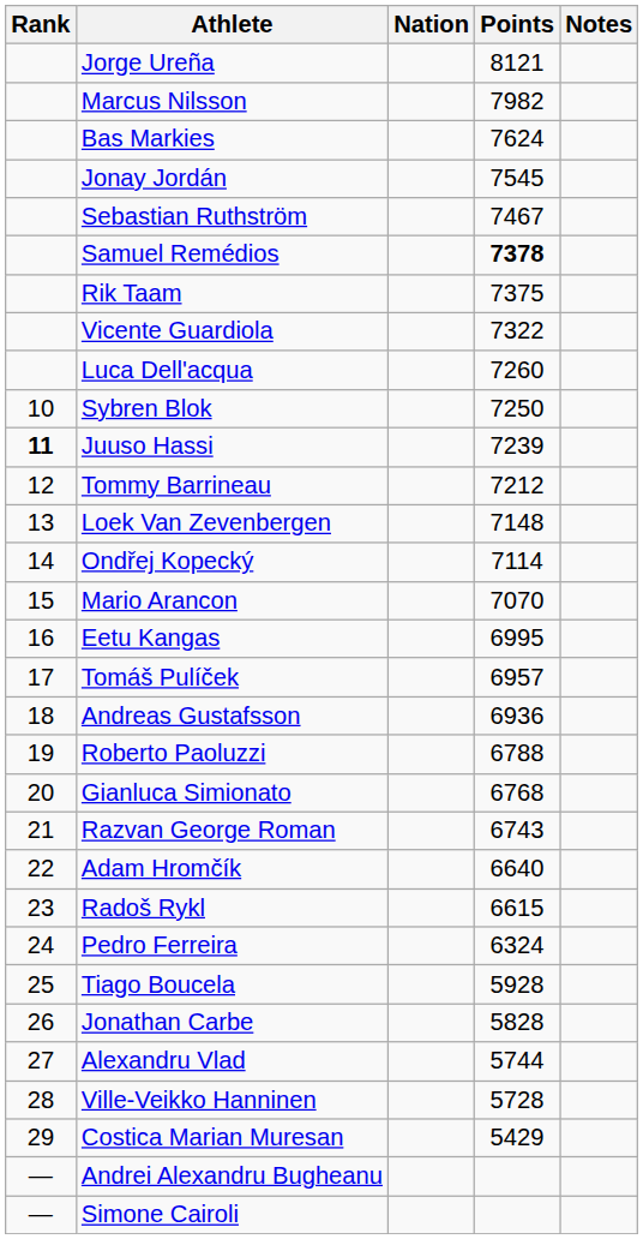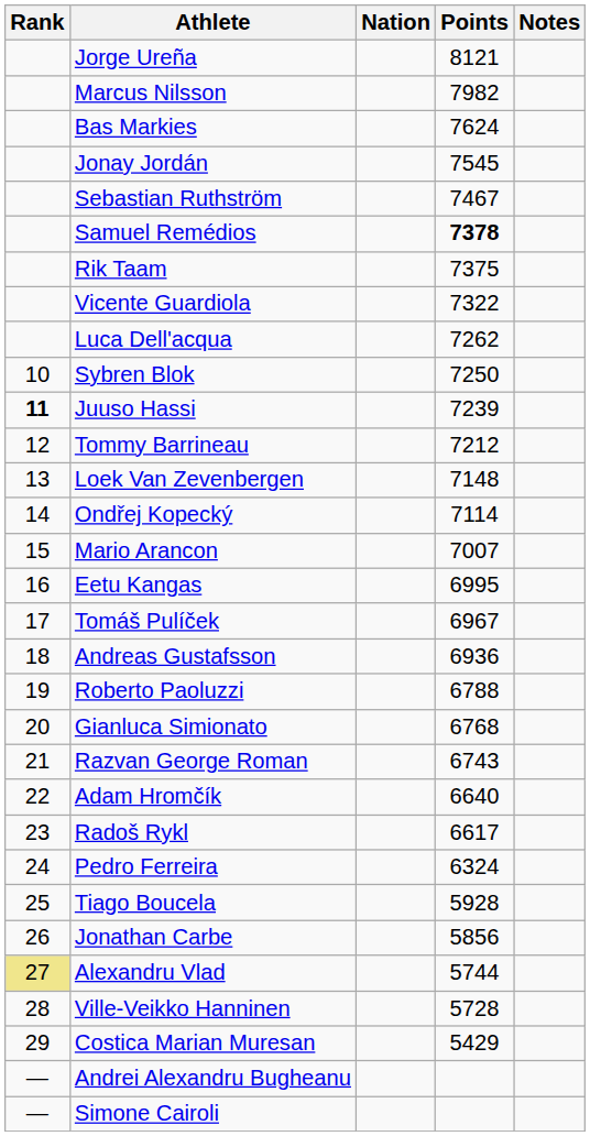Luca Dell'acqua | Points: 7260 -> 7262
Mario Arancon | Points: 7070 -> 7007
Tomáš Pulíček | Points: 6957 -> 6967
Radoš Rykl | Points: 6615 -> 6617
Jonathan Carbe | Points: 5828 -> 5856
Alexandru Vlad | Rank: no background -> khaki background
